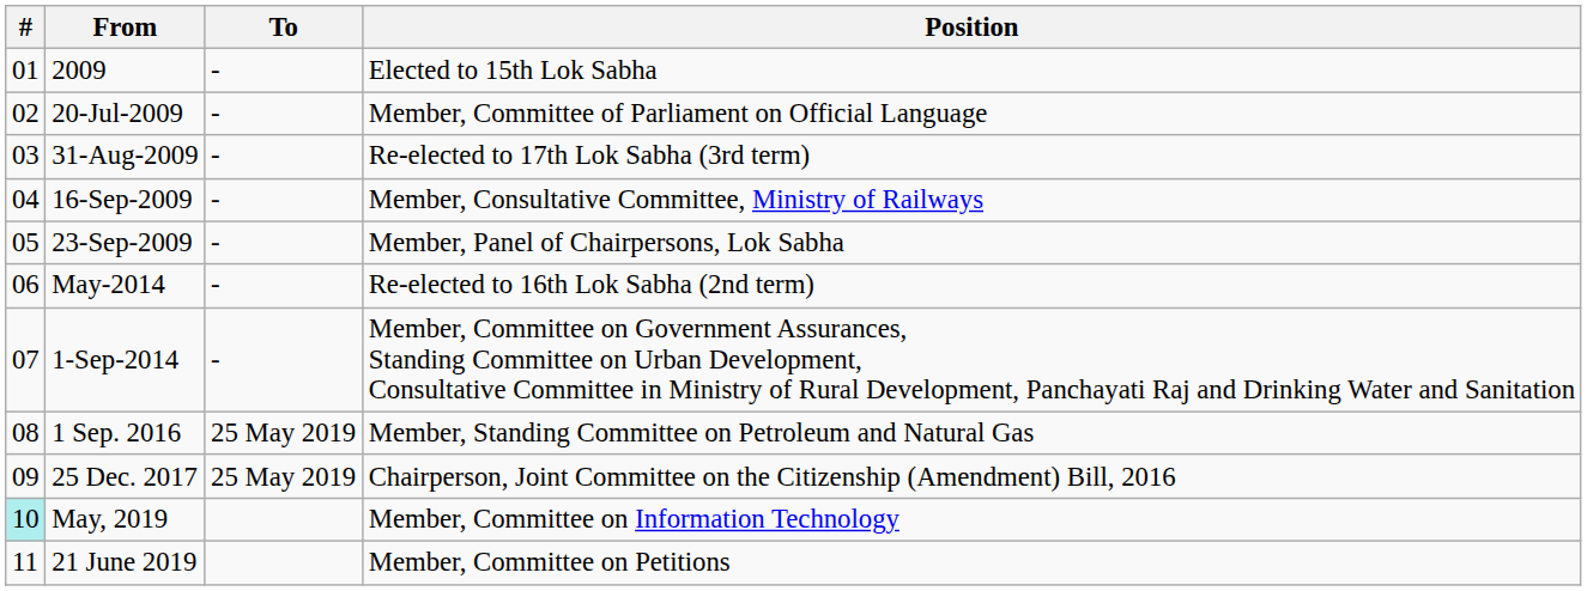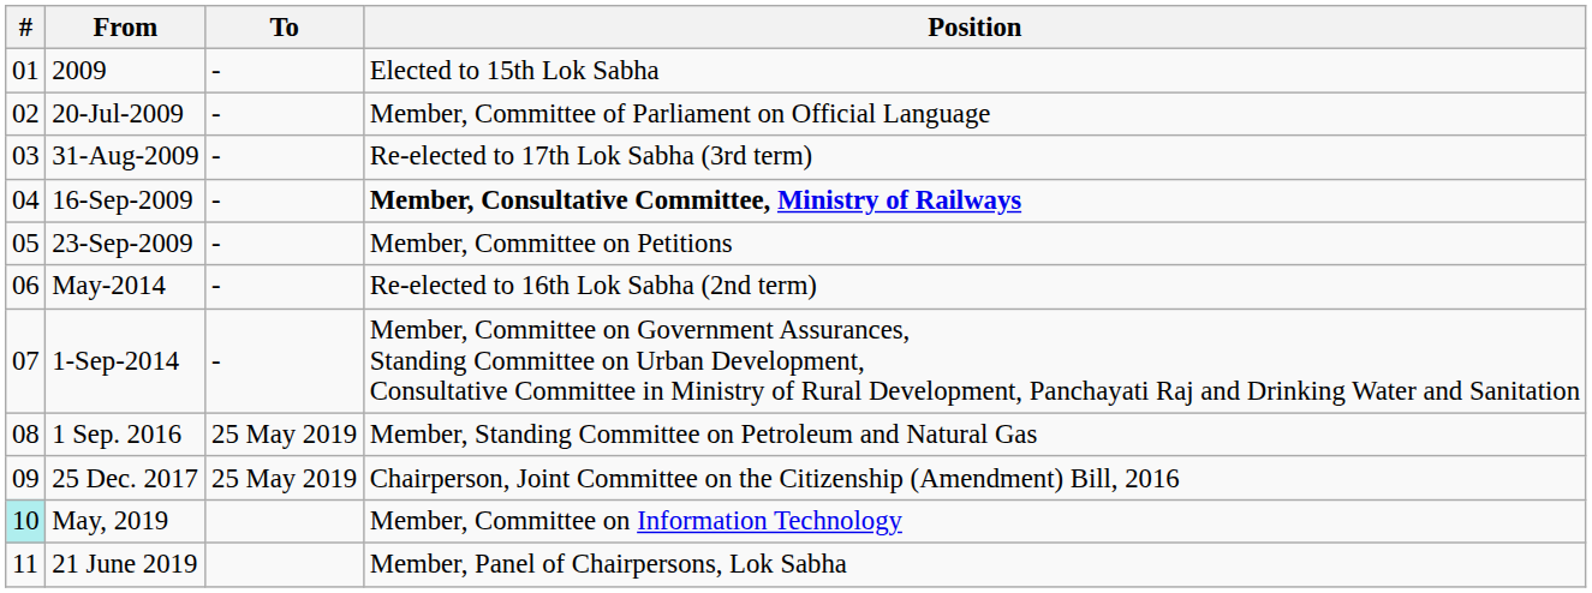16-Sep-2009 | Position: normal -> bold
23-Sep-2009 | Position: Member, Panel of Chairpersons, Lok Sabha -> Member, Committee on Petitions
21 June 2019 | Position: Member, Committee on Petitions -> Member, Panel of Chairpersons, Lok Sabha
